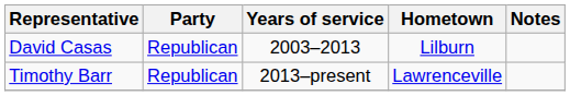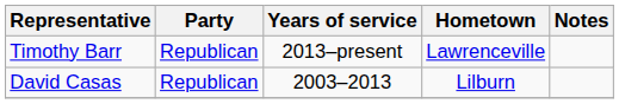rows swapped: David Casas <-> Timothy Barr
